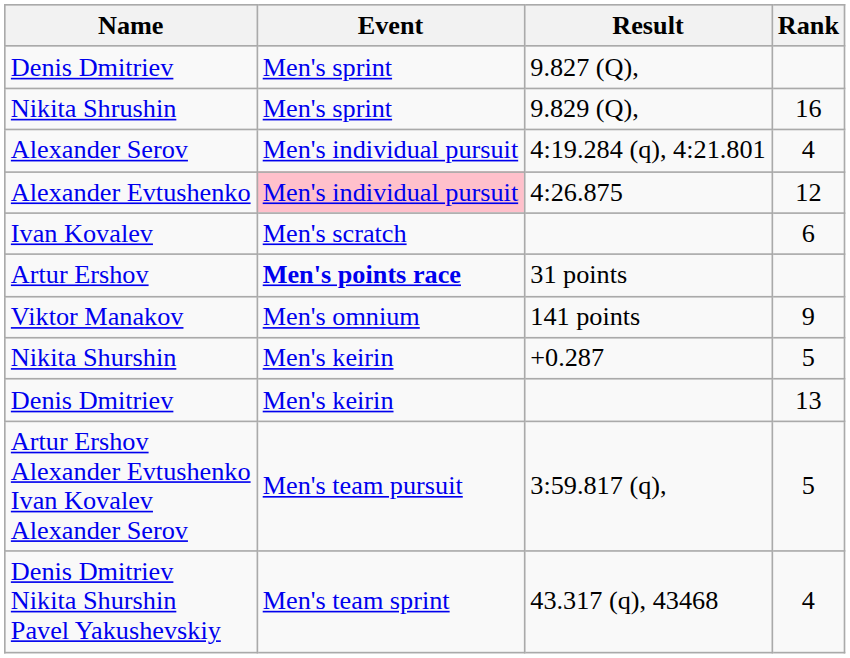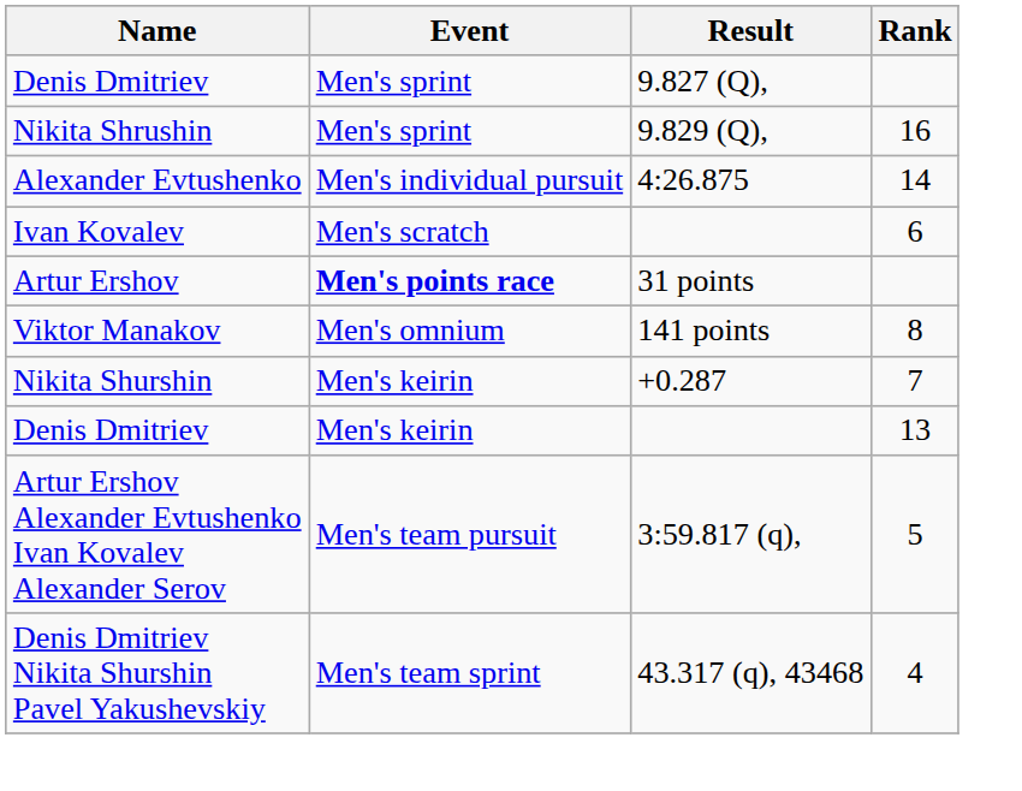- row: Alexander Serov | Men's individual pursuit | 4:19.284 (q), 4:21.801 | 4
Alexander Evtushenko | Event: pink background -> no background
Alexander Evtushenko | Rank: 12 -> 14
Viktor Manakov | Rank: 9 -> 8
Nikita Shurshin | Rank: 5 -> 7
